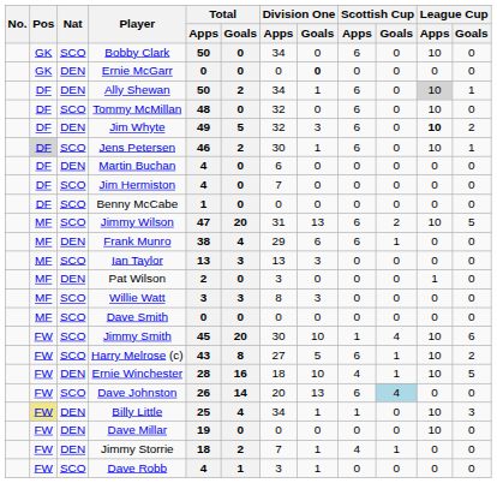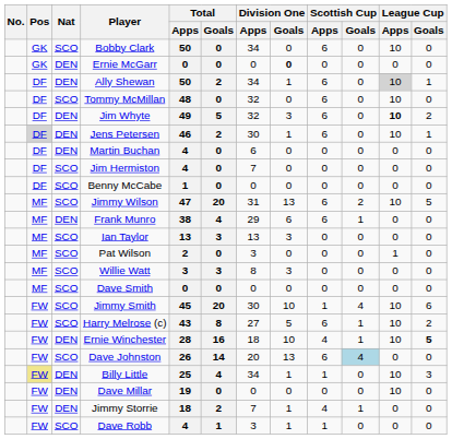Jens Petersen | Nat: SCO -> DEN
Pat Wilson | Nat: DEN -> SCO
Ernie Winchester | League Cup / Goals: normal -> bold
Dave Robb | Scottish Cup / Apps: 0 -> 1
